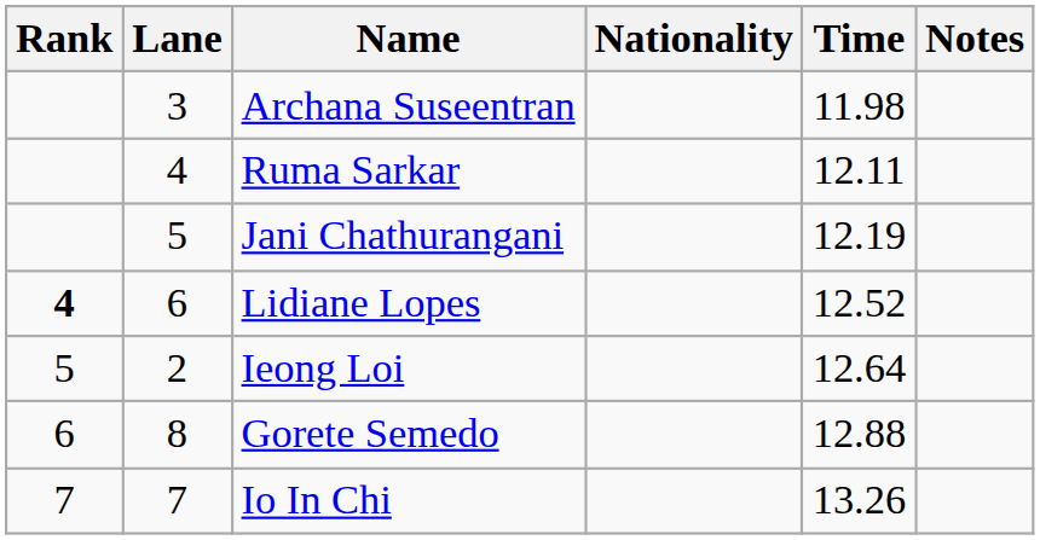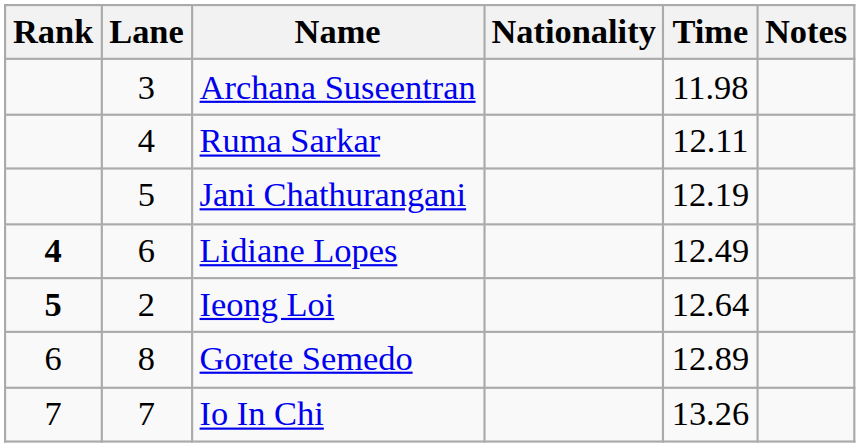Lidiane Lopes | Time: 12.52 -> 12.49
Ieong Loi | Rank: normal -> bold
Gorete Semedo | Time: 12.88 -> 12.89
